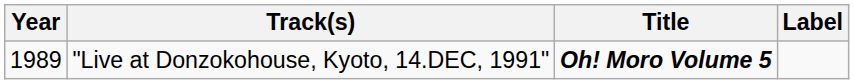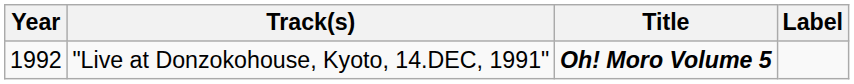"Live at Donzokohouse, Kyoto, 14.DEC, 1991" | Year: 1989 -> 1992
